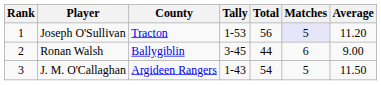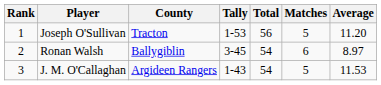Joseph O'Sullivan | Matches: lavender background -> no background
Ronan Walsh | Total: 44 -> 54
Ronan Walsh | Average: 9.00 -> 8.97
J. M. O'Callaghan | Average: 11.50 -> 11.53
